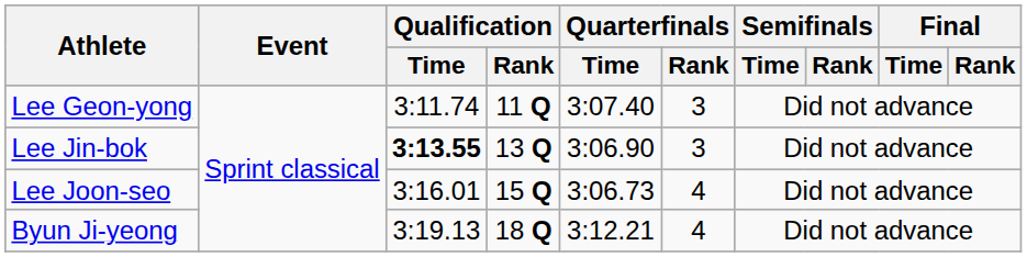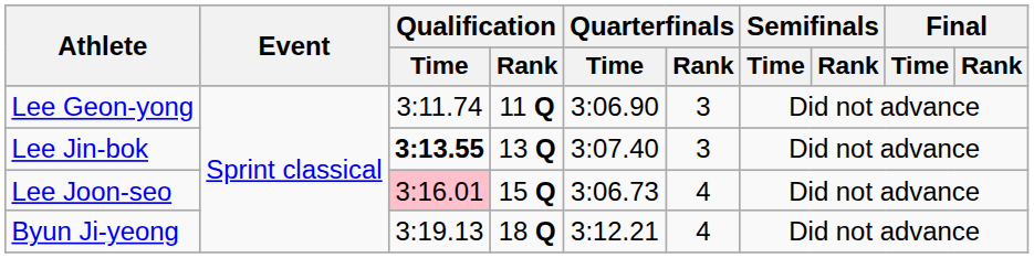Lee Geon-yong | Quarterfinals / Time: 3:07.40 -> 3:06.90
Lee Jin-bok | Quarterfinals / Time: 3:06.90 -> 3:07.40
Lee Joon-seo | Qualification / Time: no background -> pink background
